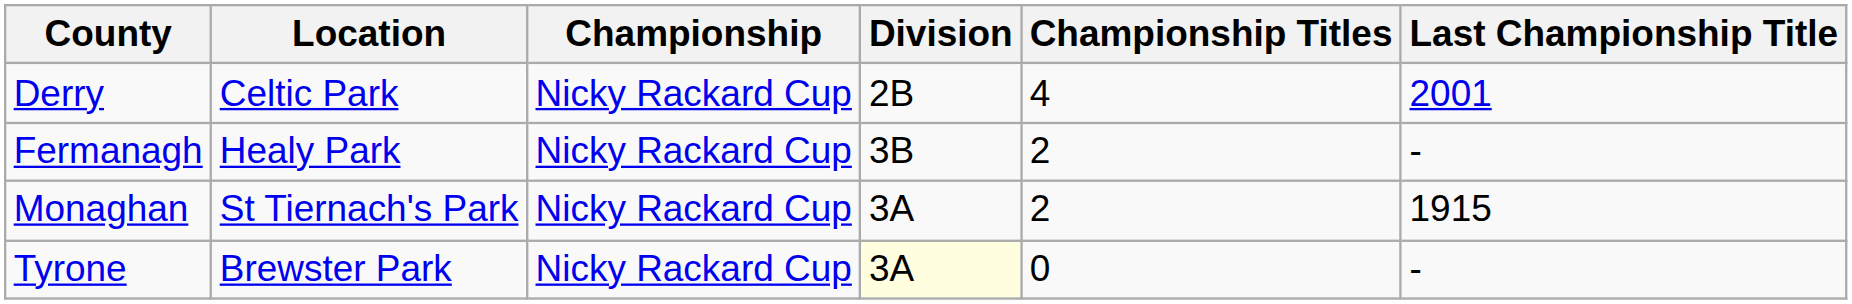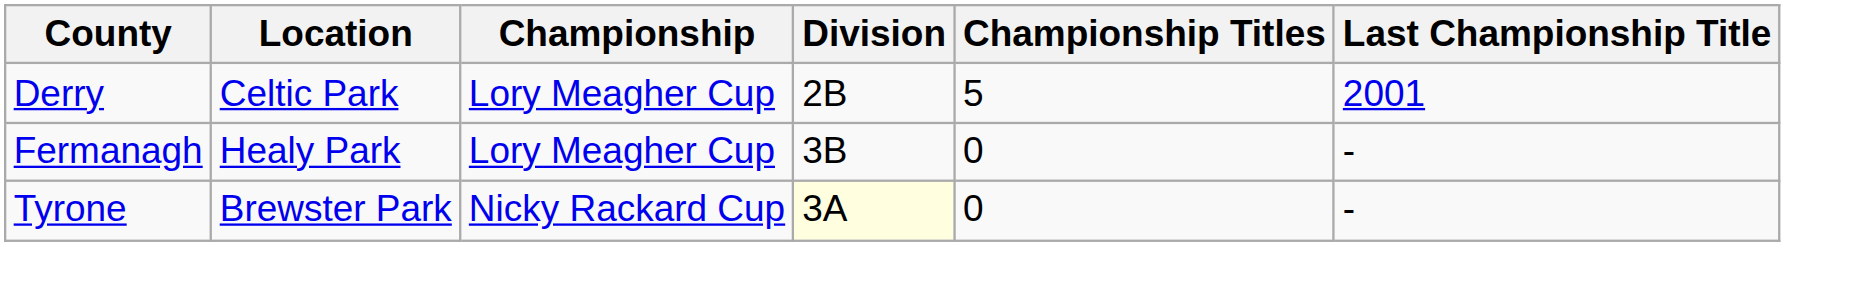Derry | Championship: Nicky Rackard Cup -> Lory Meagher Cup
Derry | Championship Titles: 4 -> 5
Fermanagh | Championship: Nicky Rackard Cup -> Lory Meagher Cup
Fermanagh | Championship Titles: 2 -> 0
- row: Monaghan | St Tiernach's Park | Nicky Rackard Cup | 3A | 2 | 1915
